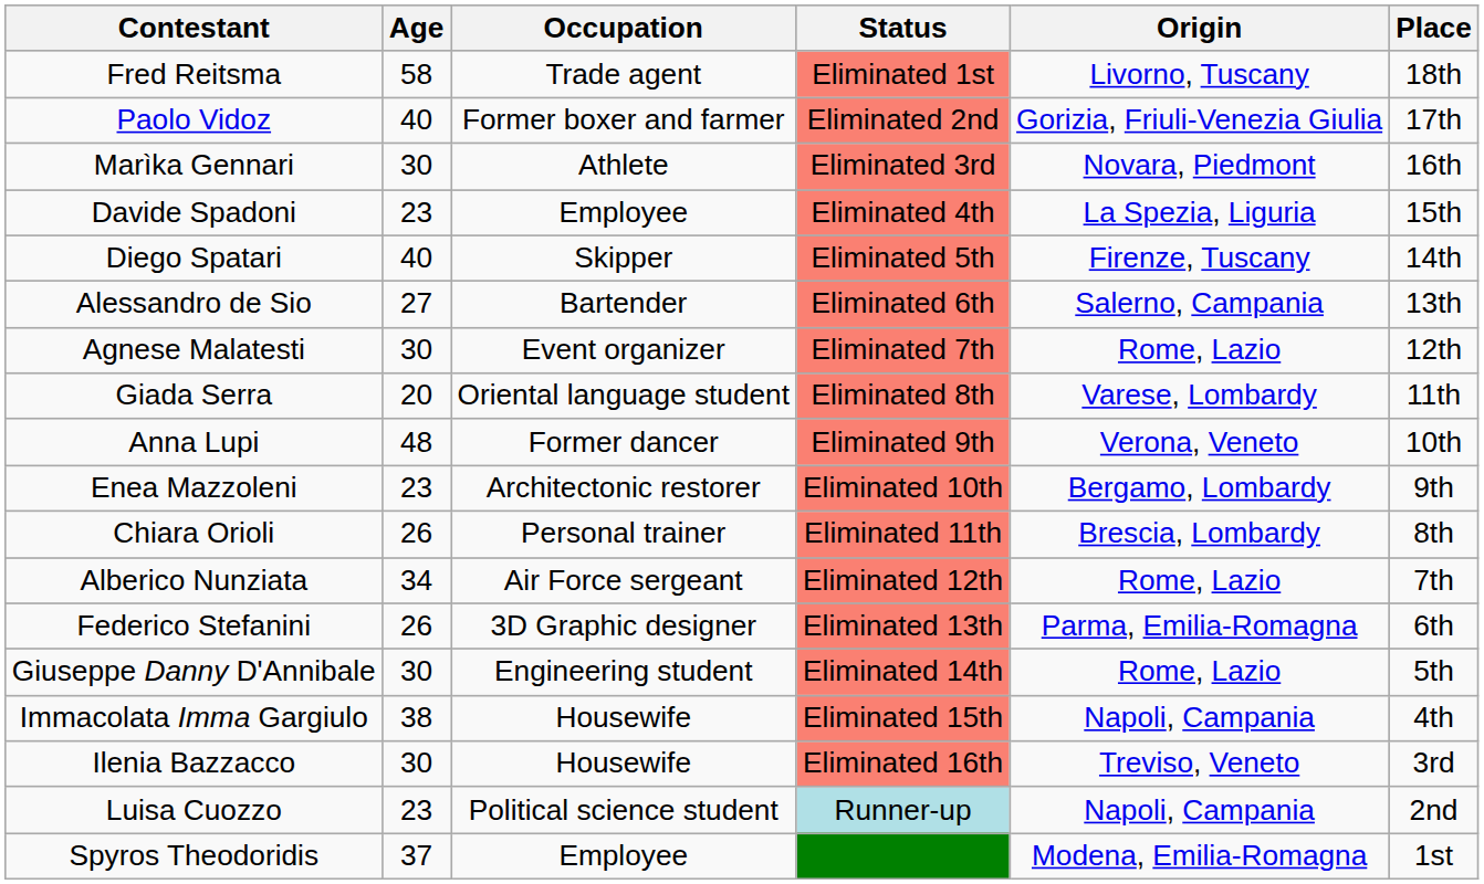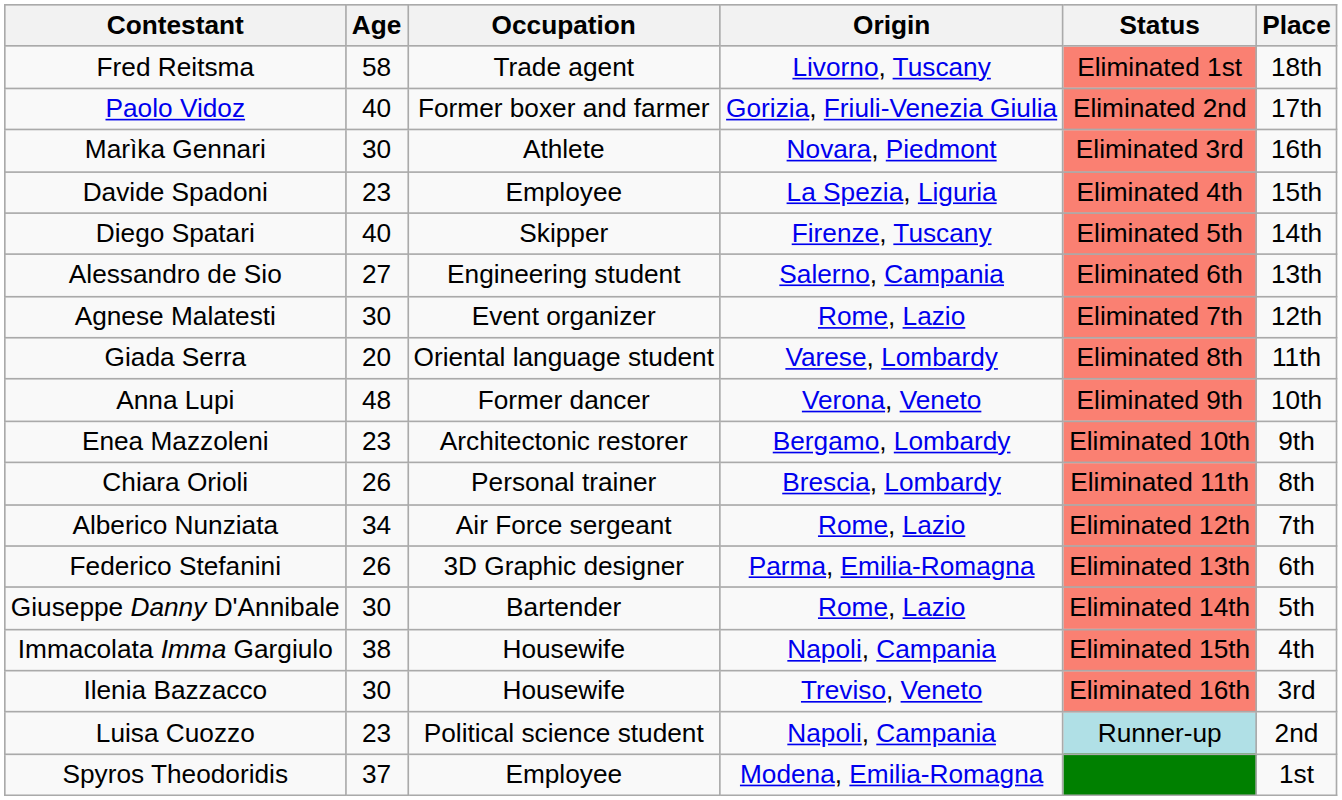columns swapped: Origin <-> Status
Alessandro de Sio | Occupation: Bartender -> Engineering student
Giuseppe Danny D'Annibale | Occupation: Engineering student -> Bartender
